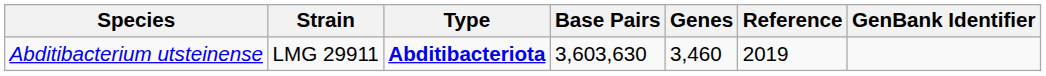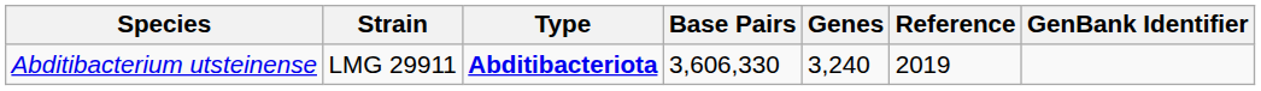Abditibacterium utsteinense | Base Pairs: 3,603,630 -> 3,606,330
Abditibacterium utsteinense | Genes: 3,460 -> 3,240
